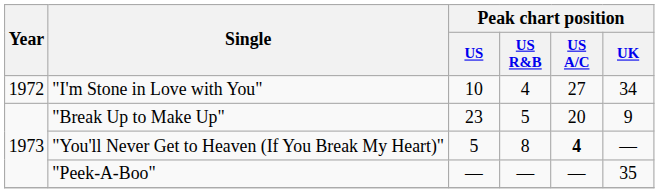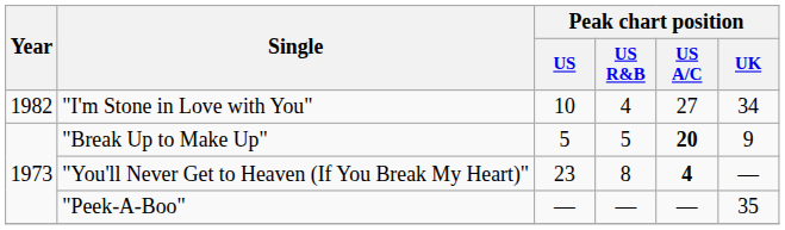"I'm Stone in Love with You" | Year: 1972 -> 1982
"Break Up to Make Up" | Peak chart position / US: 23 -> 5
"Break Up to Make Up" | Peak chart position / US A/C: normal -> bold
"You'll Never Get to Heaven (If You Break My Heart)" | Peak chart position / US: 5 -> 23
